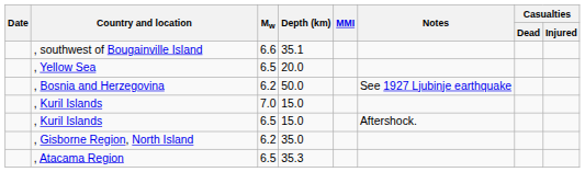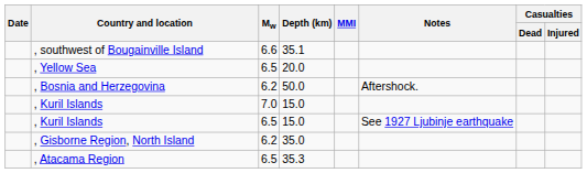, Bosnia and Herzegovina | Notes: See 1927 Ljubinje earthquake -> Aftershock.
, Kuril Islands / 6.5 | Notes: Aftershock. -> See 1927 Ljubinje earthquake
